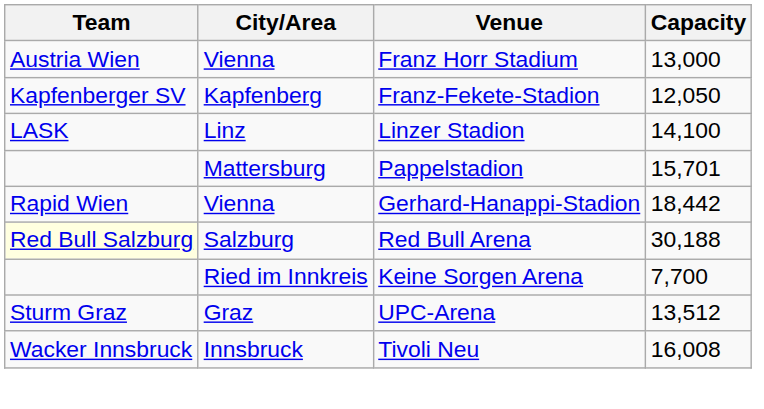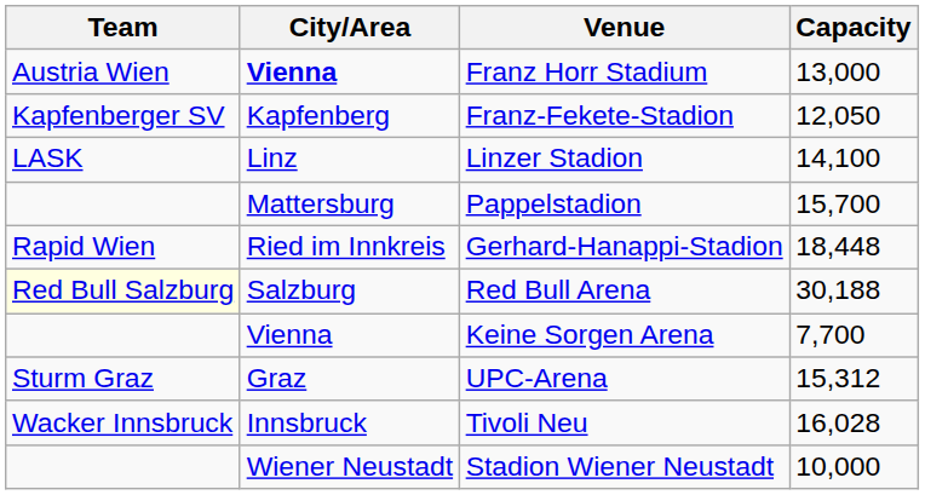Franz Horr Stadium | City/Area: normal -> bold
Pappelstadion | Capacity: 15,701 -> 15,700
Gerhard-Hanappi-Stadion | City/Area: Vienna -> Ried im Innkreis
Gerhard-Hanappi-Stadion | Capacity: 18,442 -> 18,448
Keine Sorgen Arena | City/Area: Ried im Innkreis -> Vienna
UPC-Arena | Capacity: 13,512 -> 15,312
Tivoli Neu | Capacity: 16,008 -> 16,028
+ row: Wiener Neustadt | Stadion Wiener Neustadt | 10,000
